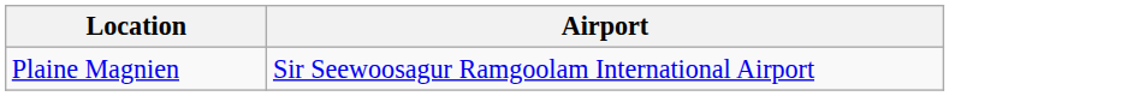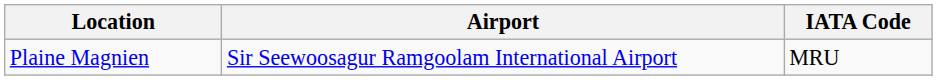+ column: IATA Code | MRU
